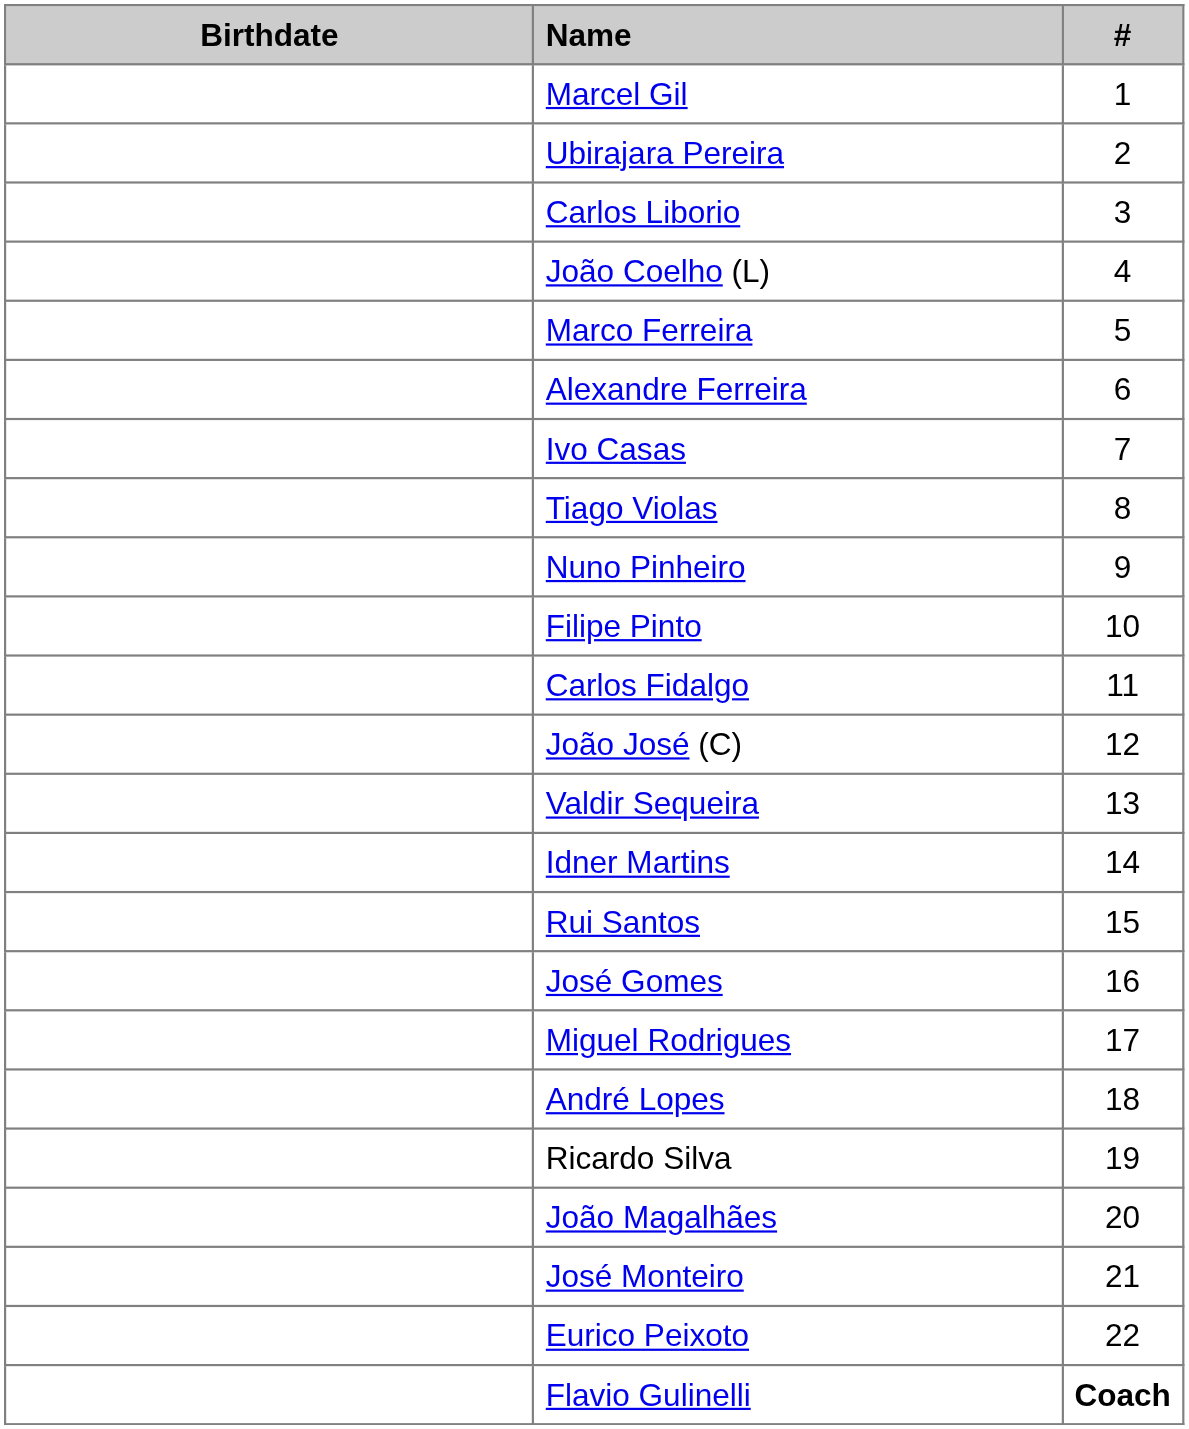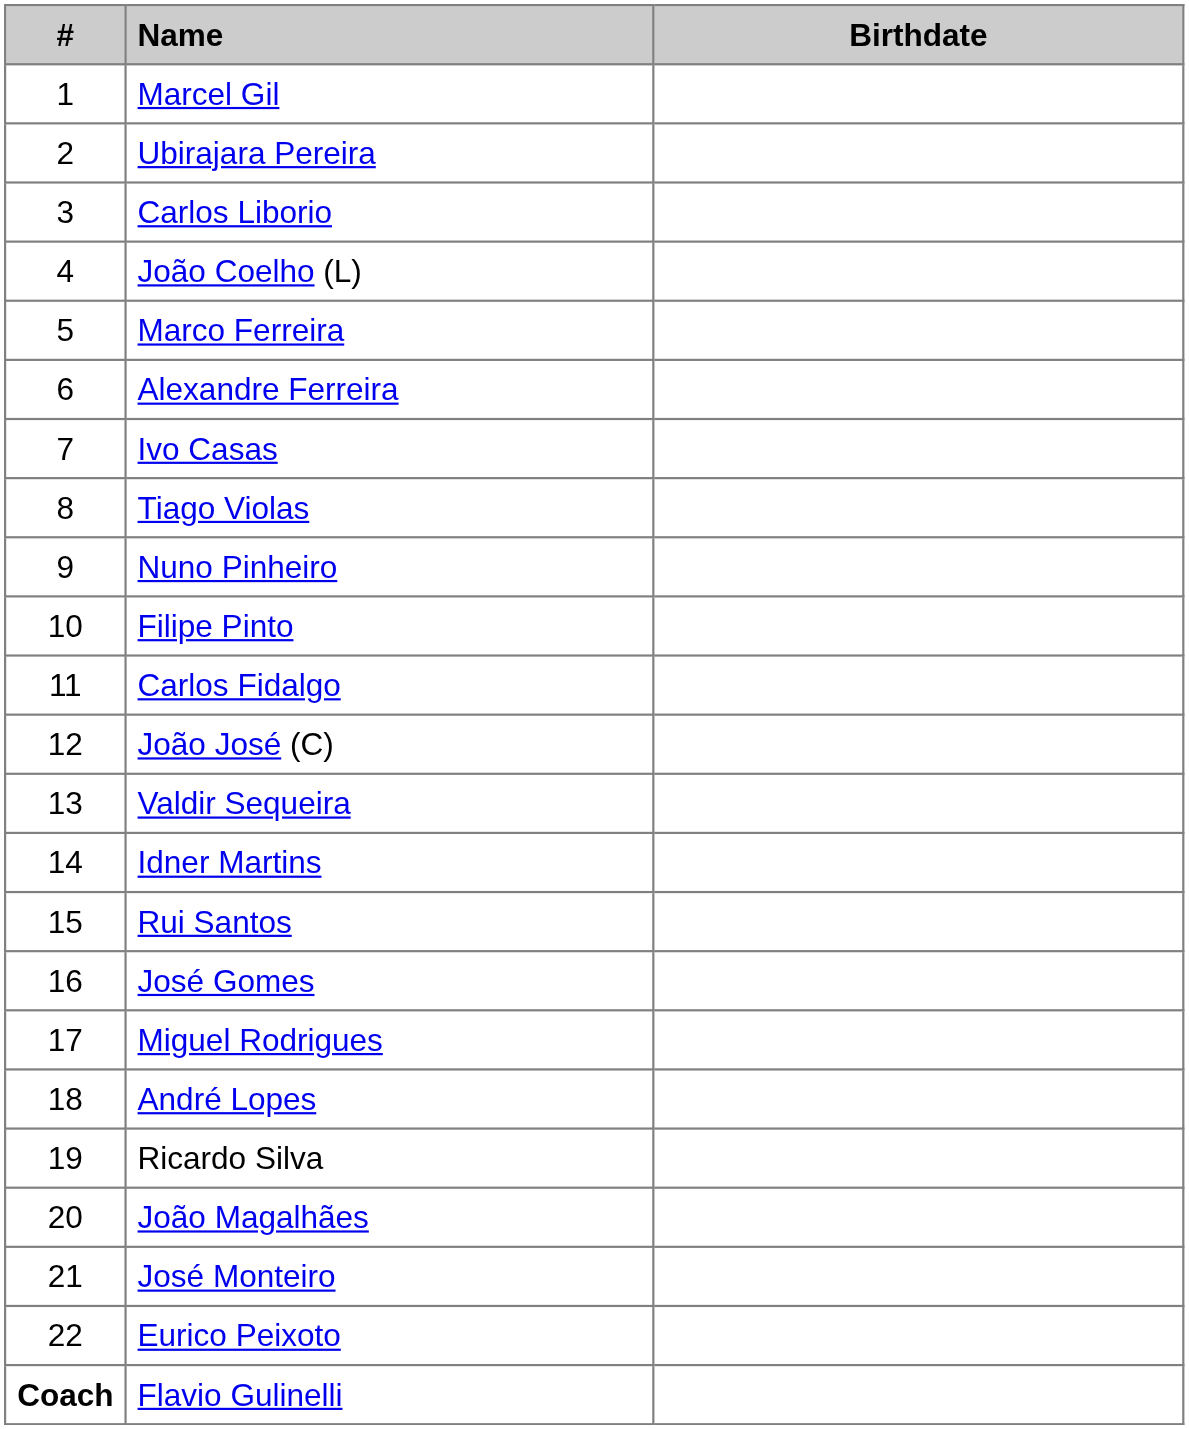columns swapped: # <-> Birthdate
